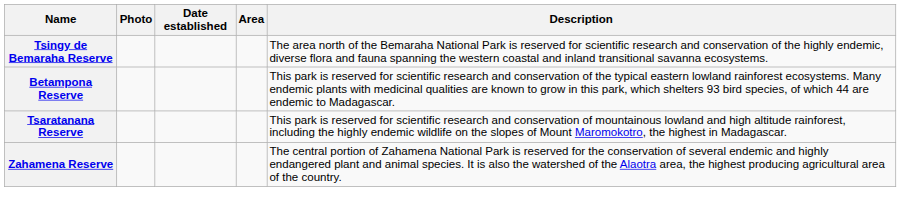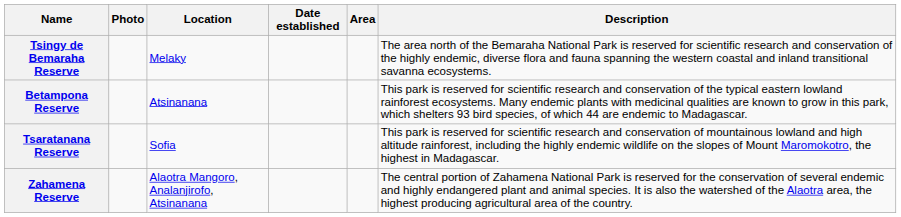+ column: Location | Melaky | Atsinanana | Sofia | Alaotra Mangoro, Analanjirofo, Atsinanana
